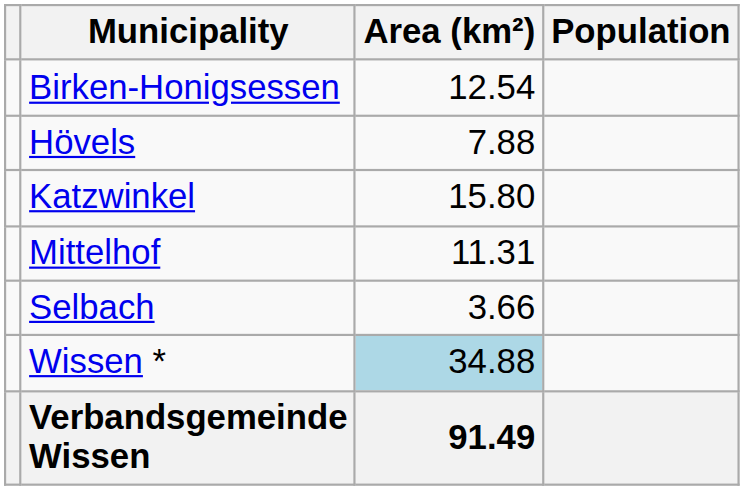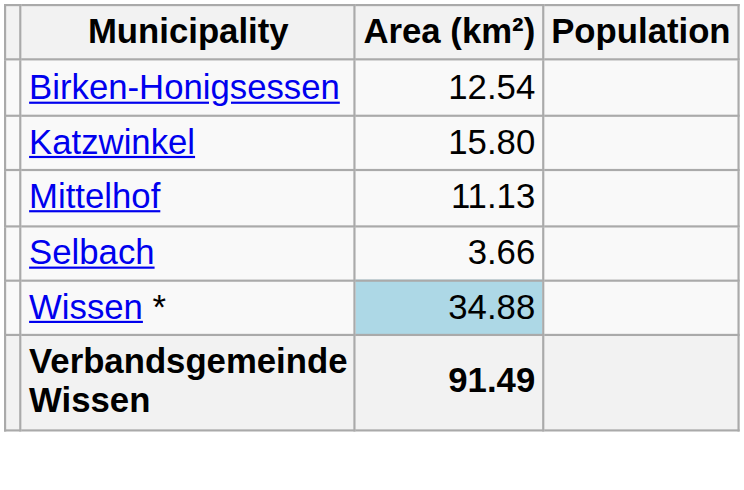- row: Hövels | 7.88
Mittelhof | Area (km²): 11.31 -> 11.13
